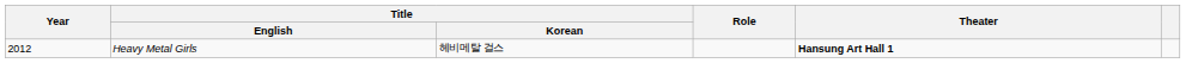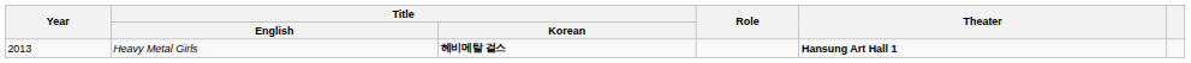Heavy Metal Girls | Year: 2012 -> 2013
Heavy Metal Girls | Title / Korean: normal -> bold
